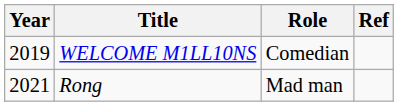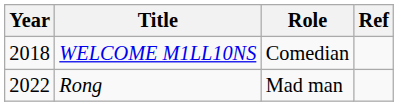WELCOME M1LL10NS | Year: 2019 -> 2018
Rong | Year: 2021 -> 2022
